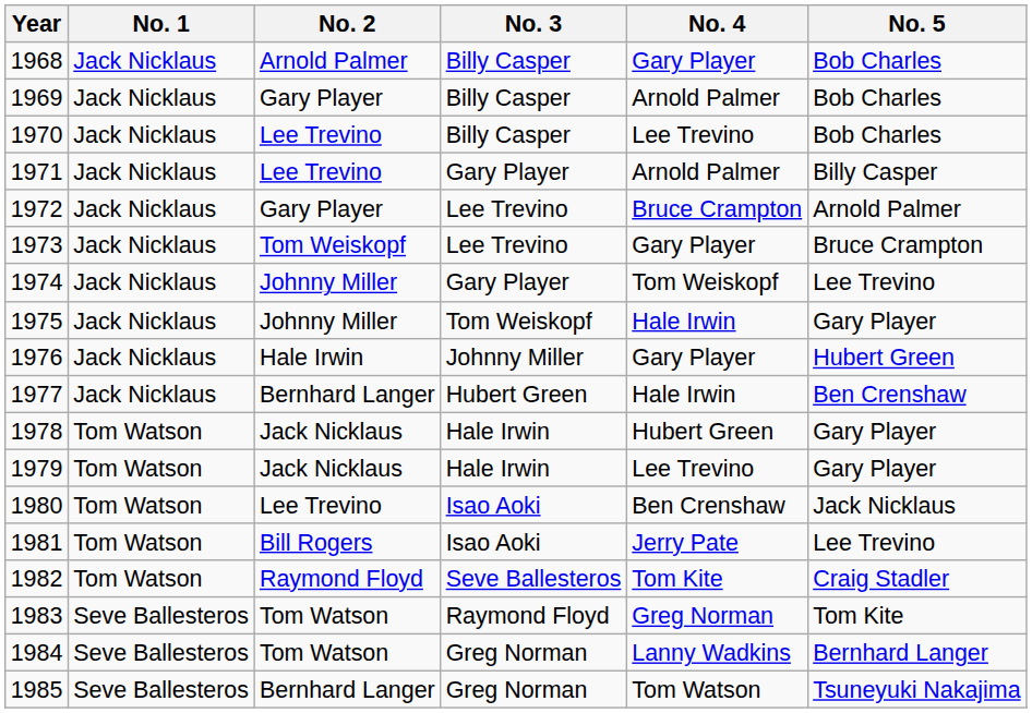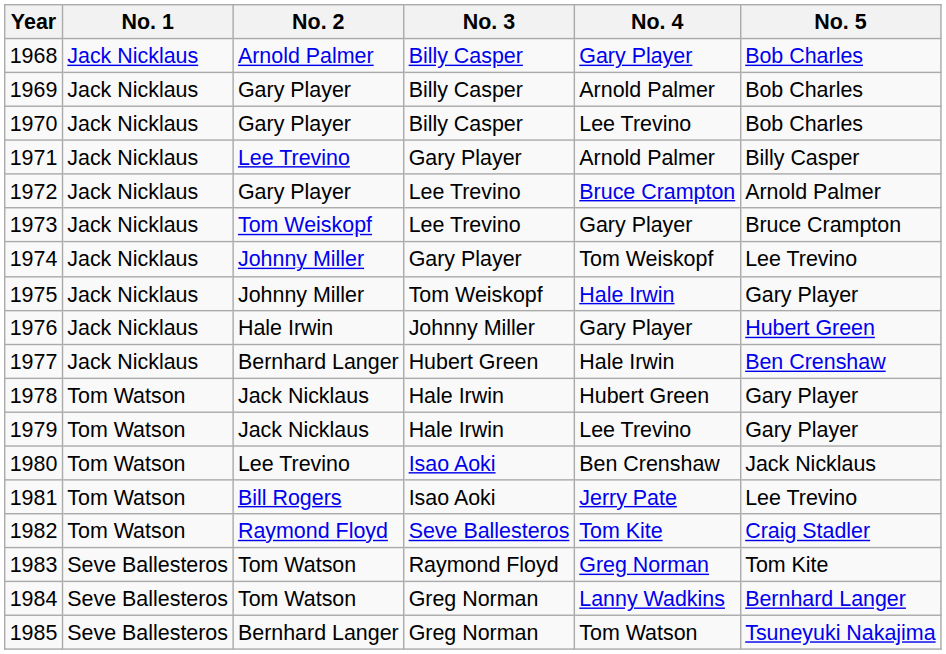1970 | No. 2: Lee Trevino -> Gary Player
